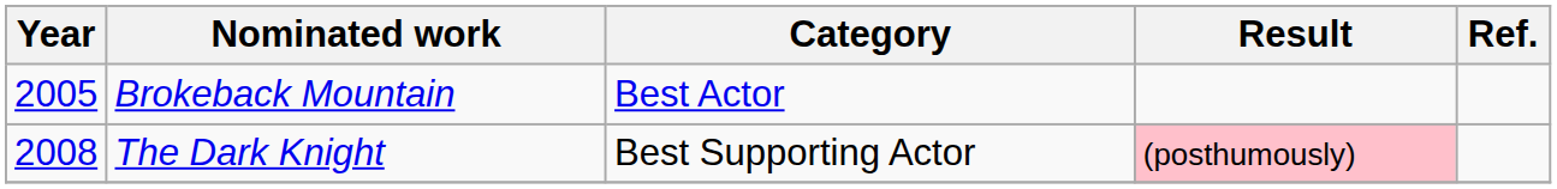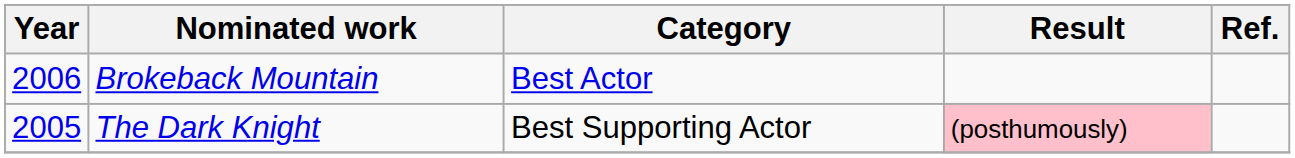Brokeback Mountain | Year: 2005 -> 2006
The Dark Knight | Year: 2008 -> 2005
